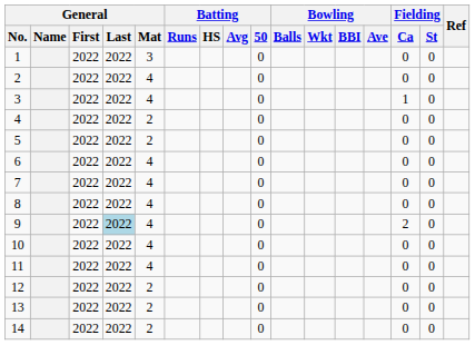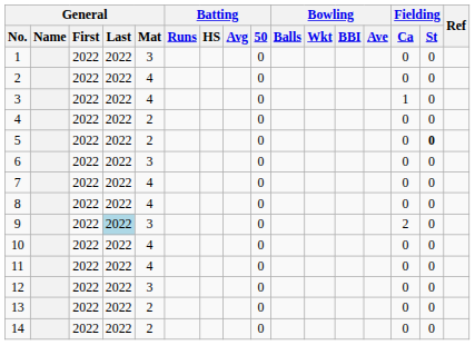5 | Fielding / St: normal -> bold
6 | General / Mat: 4 -> 3
9 | General / Mat: 4 -> 3
12 | General / Mat: 2 -> 3
